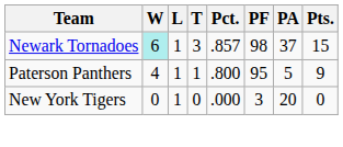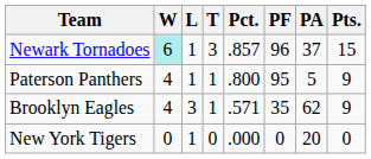Newark Tornadoes | PF: 98 -> 96
+ row: Brooklyn Eagles | 4 | 3 | 1 | .571 | 35 | 62 | 9
New York Tigers | PF: 3 -> 0
